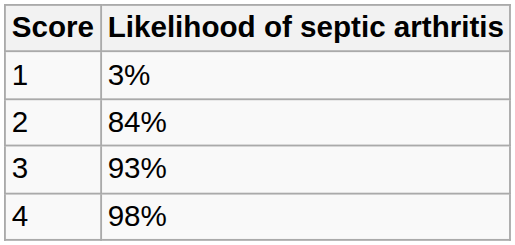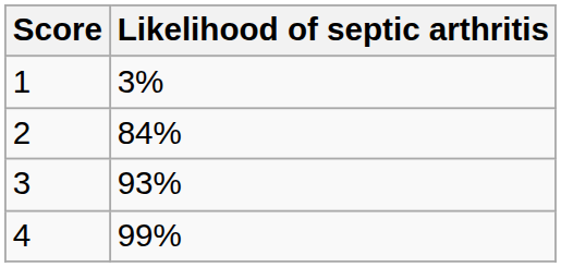4 | Likelihood of septic arthritis: 98% -> 99%
